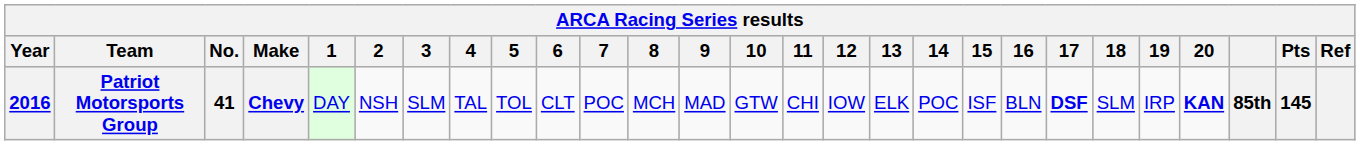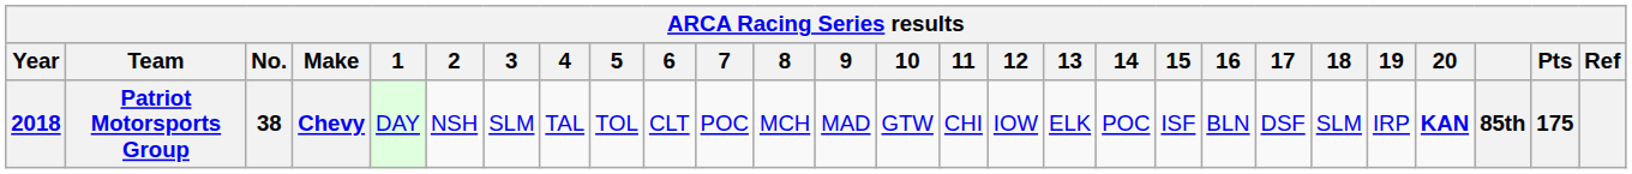Patriot Motorsports Group | Year: 2016 -> 2018
Patriot Motorsports Group | No.: 41 -> 38
Patriot Motorsports Group | 17: bold -> normal
Patriot Motorsports Group | Pts: 145 -> 175
